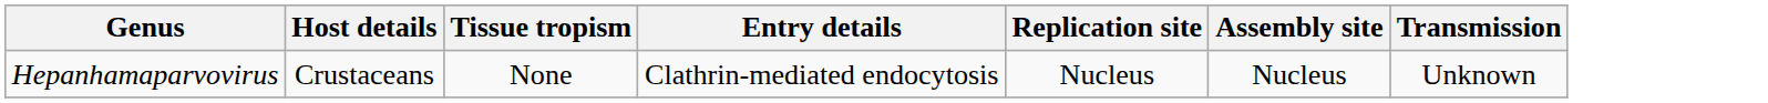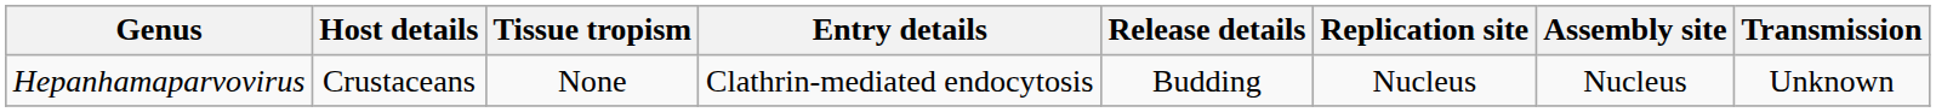+ column: Release details | Budding
